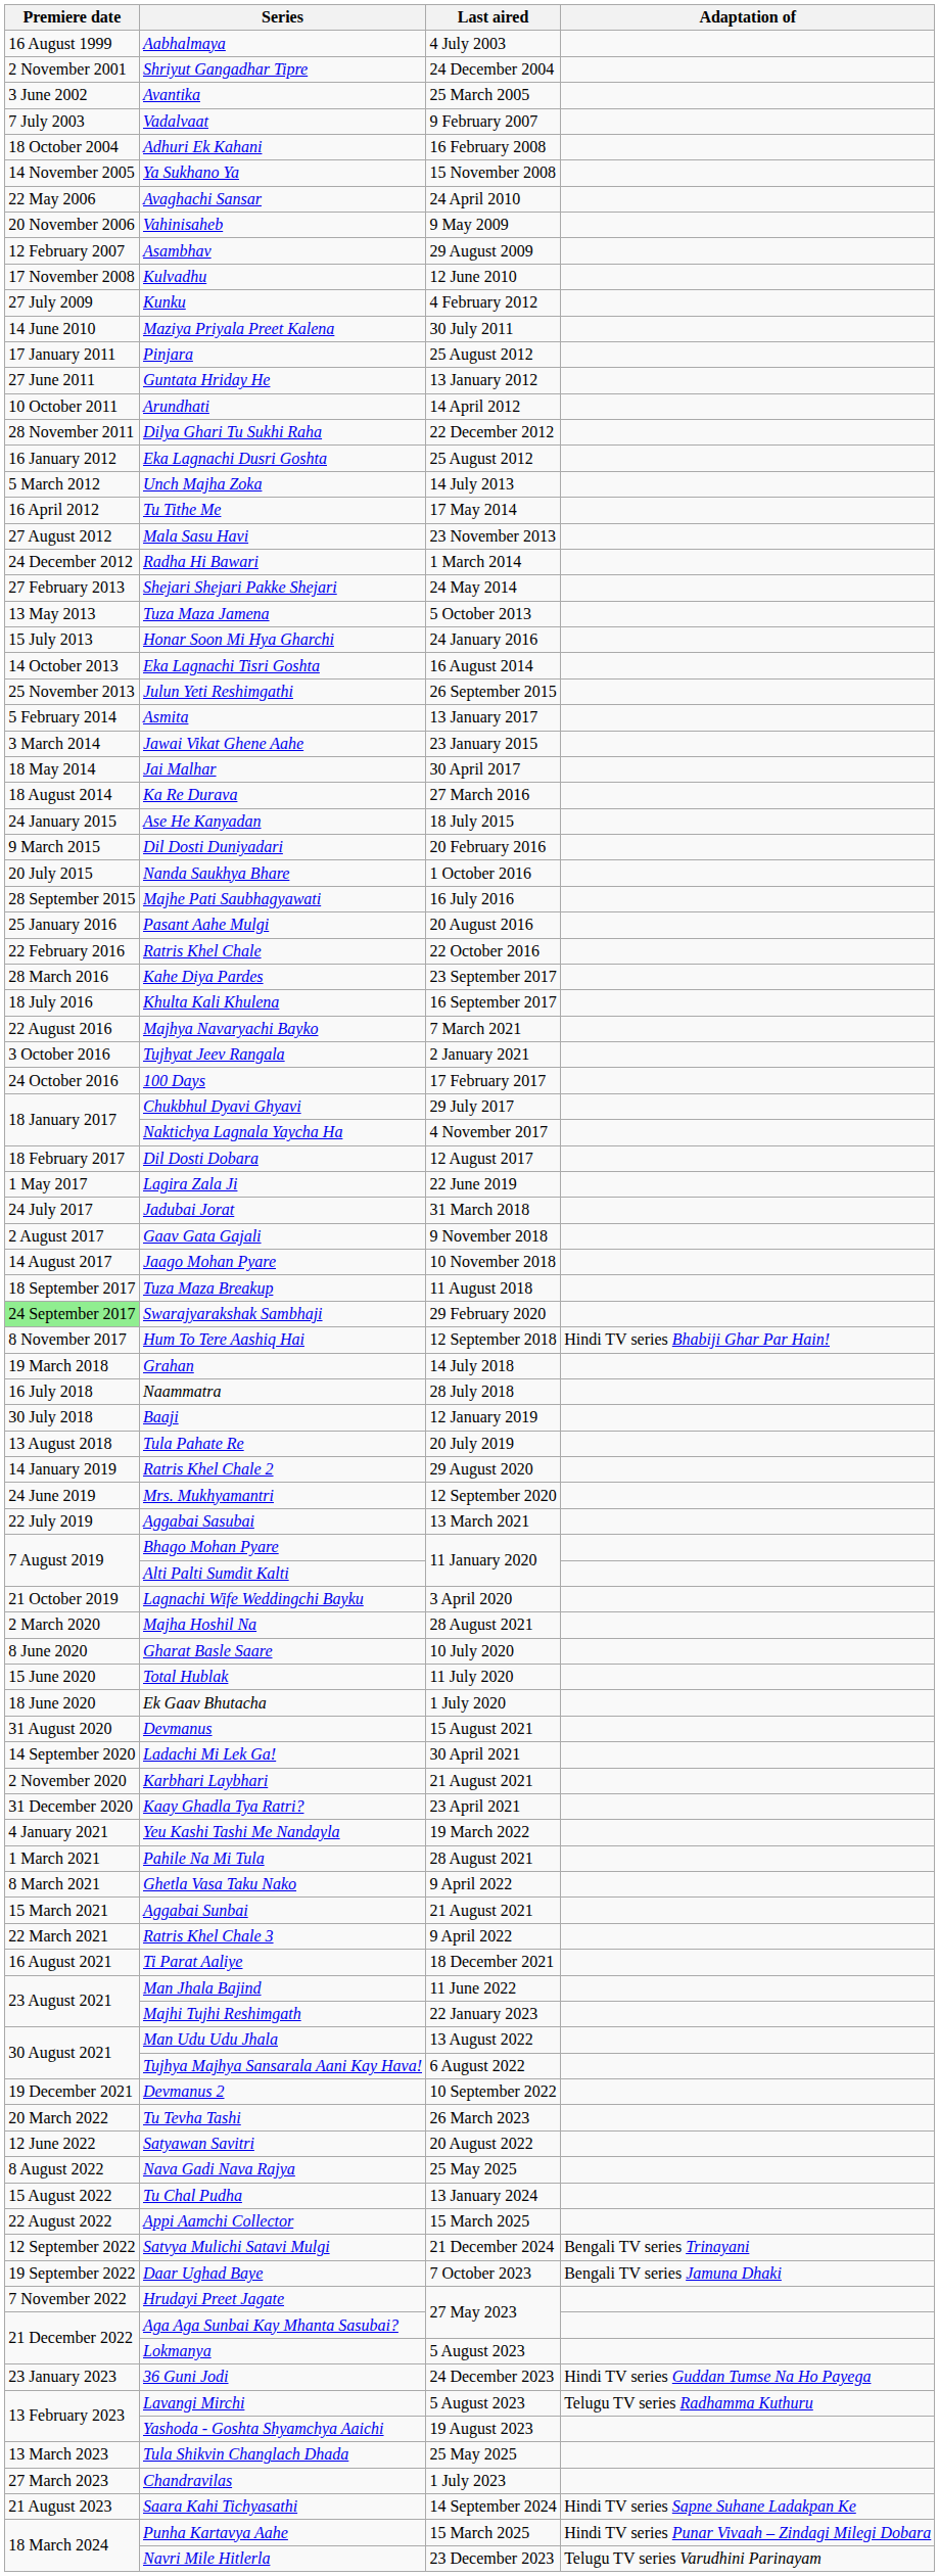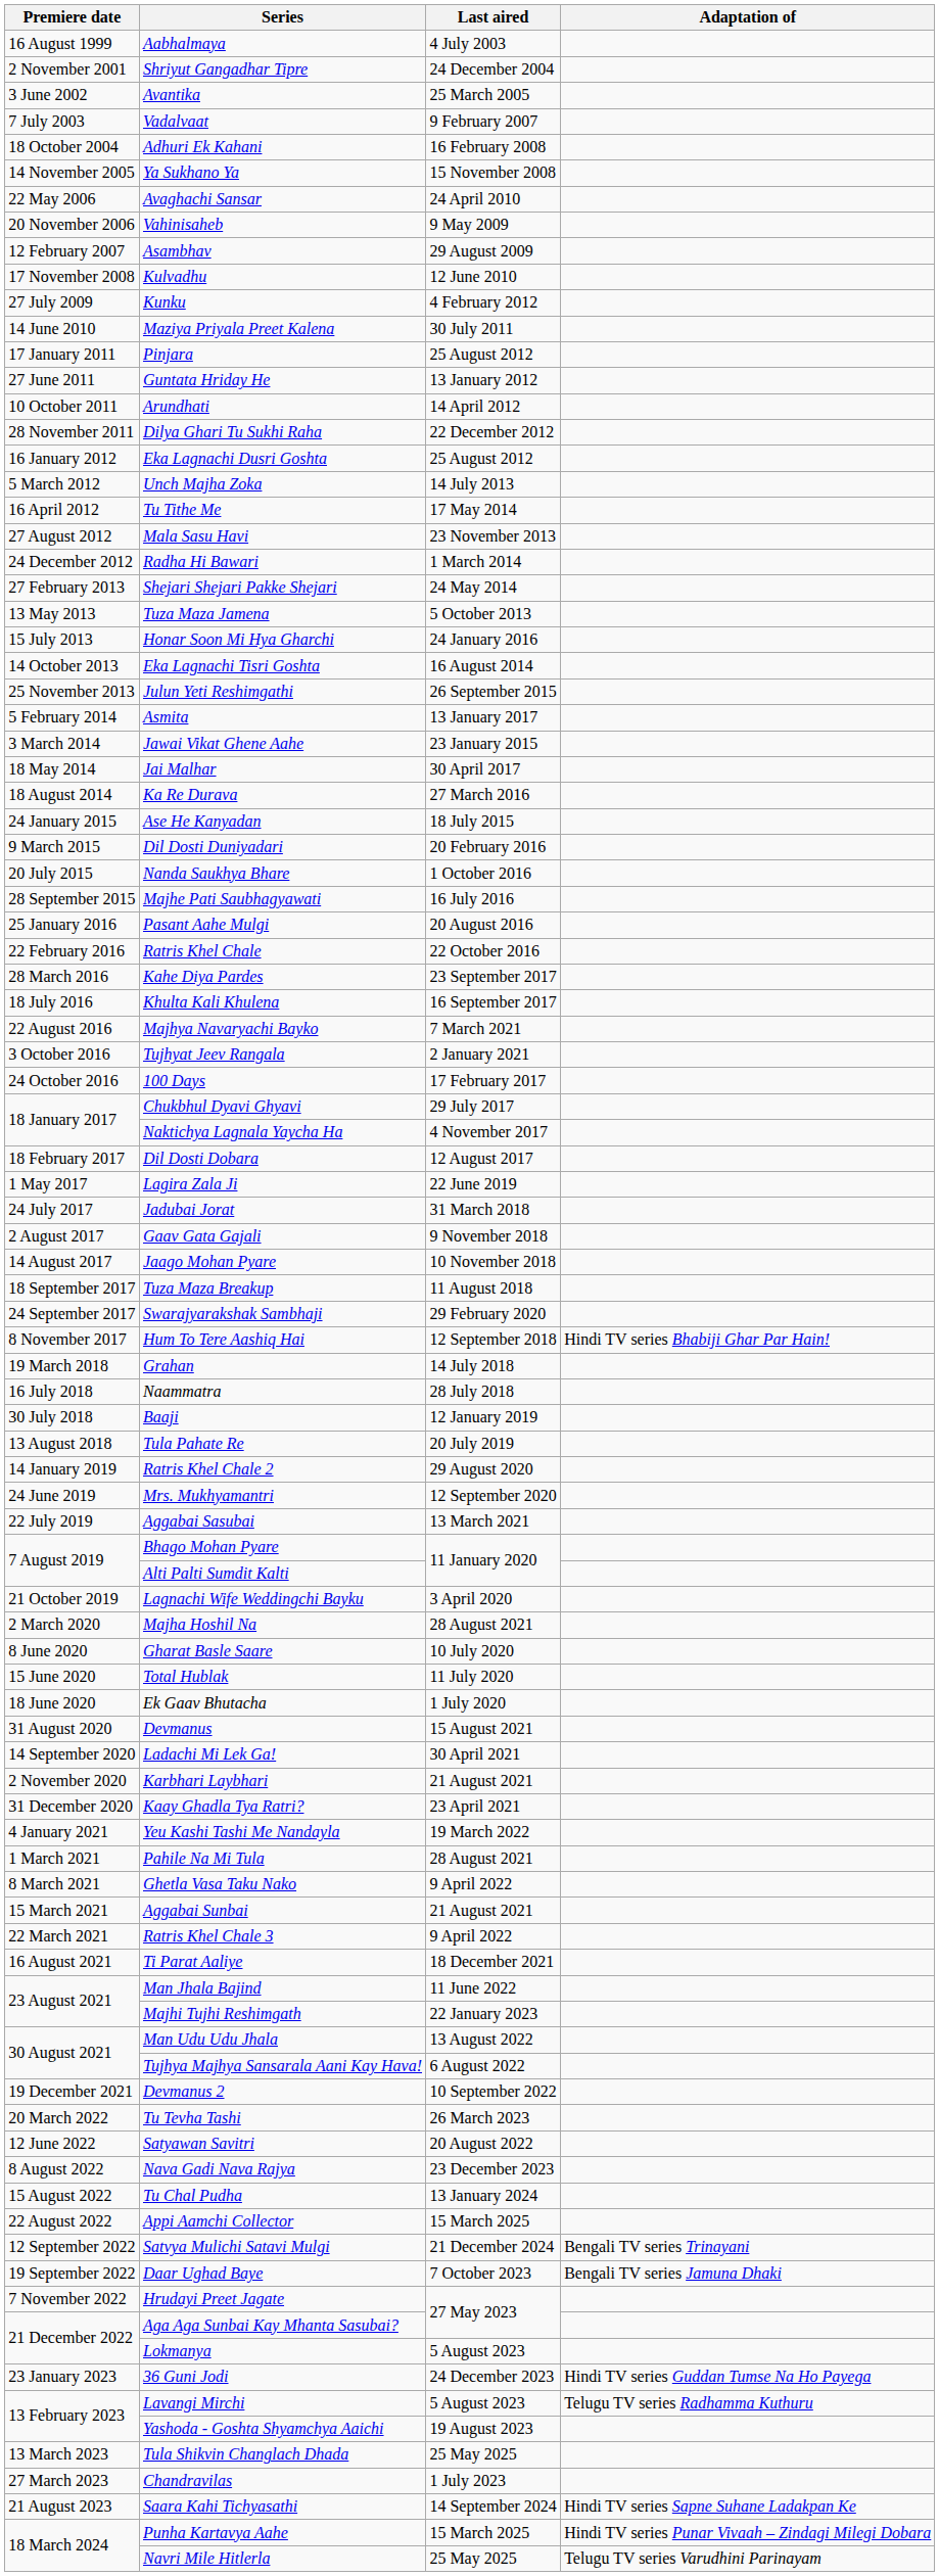Swarajyarakshak Sambhaji | Premiere date: lightgreen background -> no background
Nava Gadi Nava Rajya | Last aired: 25 May 2025 -> 23 December 2023
Navri Mile Hitlerla | Last aired: 23 December 2023 -> 25 May 2025
